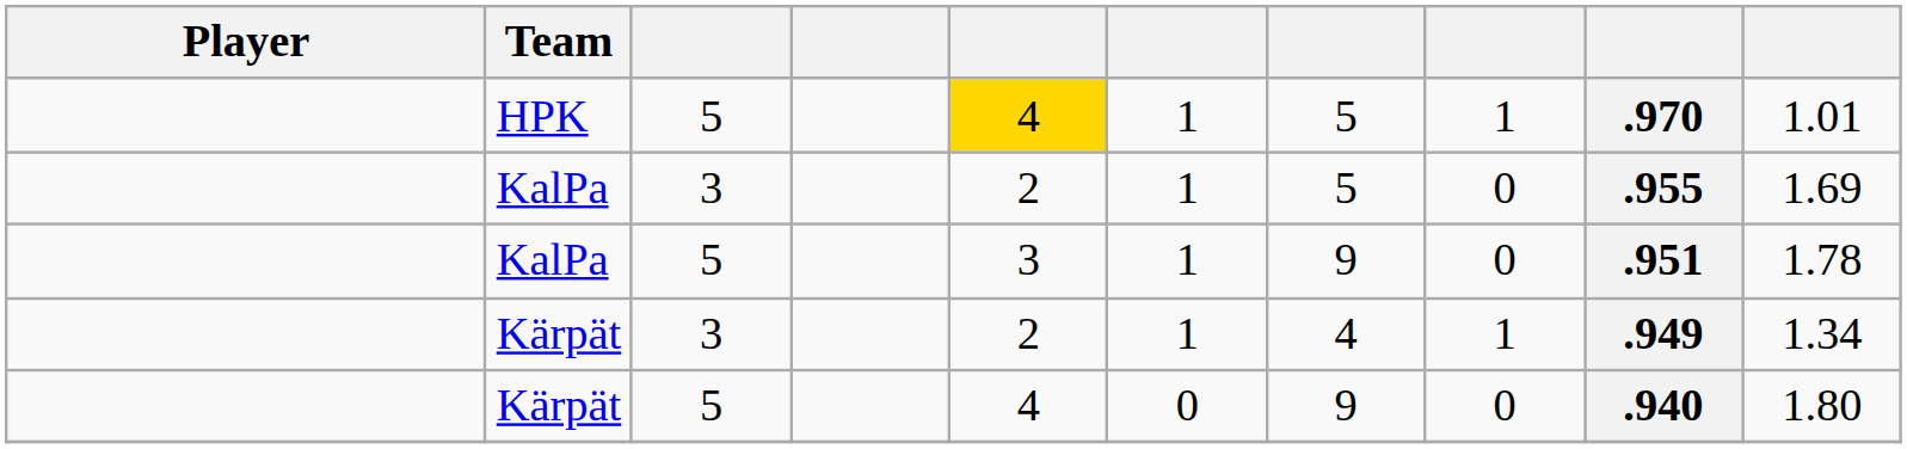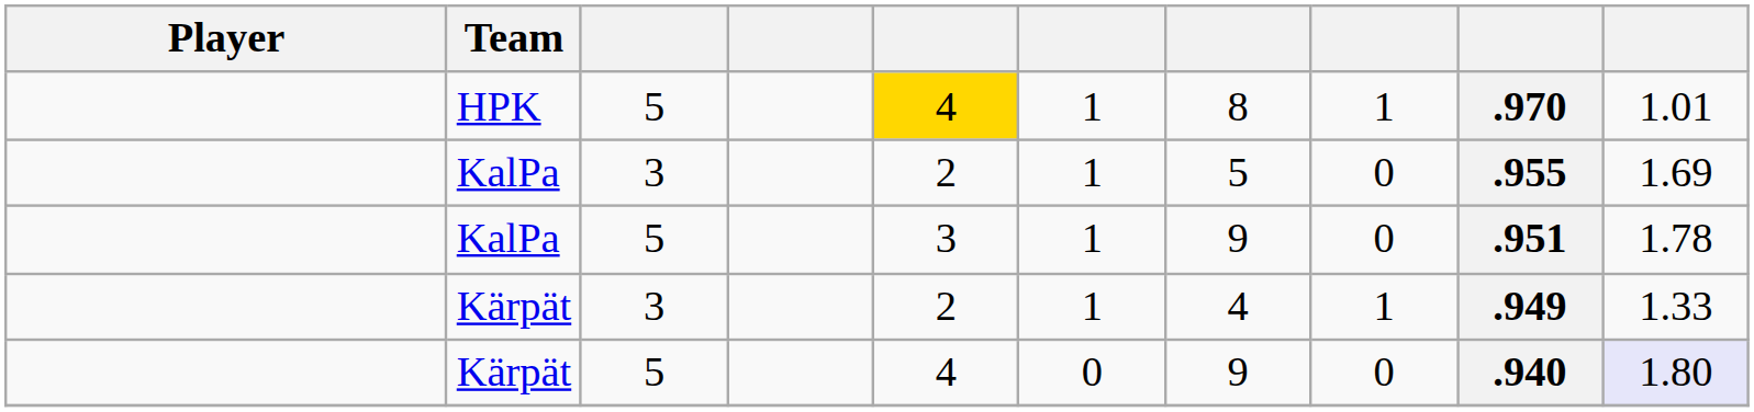HPK | column 7: 5 -> 8
Kärpät / 3 | column 10: 1.34 -> 1.33
Kärpät / 5 | column 10: no background -> lavender background
